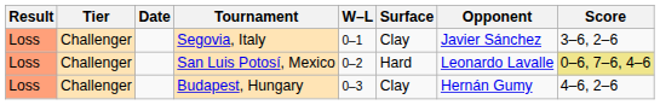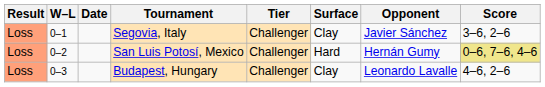columns swapped: W–L <-> Tier
San Luis Potosí, Mexico | Opponent: Leonardo Lavalle -> Hernán Gumy
Budapest, Hungary | Opponent: Hernán Gumy -> Leonardo Lavalle
